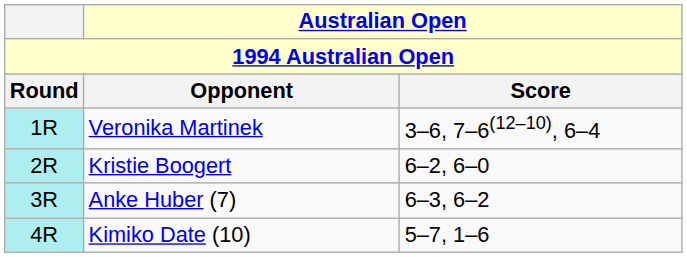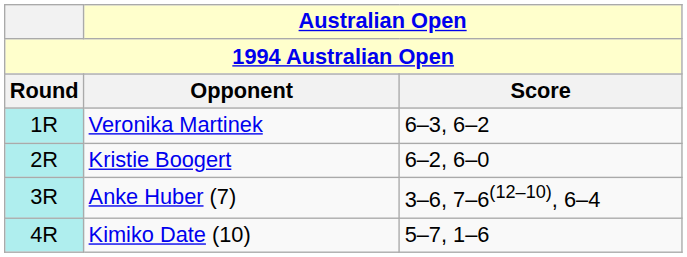Veronika Martinek | Australian Open / Score: 3–6, 7–6(12–10), 6–4 -> 6–3, 6–2
Anke Huber (7) | Australian Open / Score: 6–3, 6–2 -> 3–6, 7–6(12–10), 6–4
